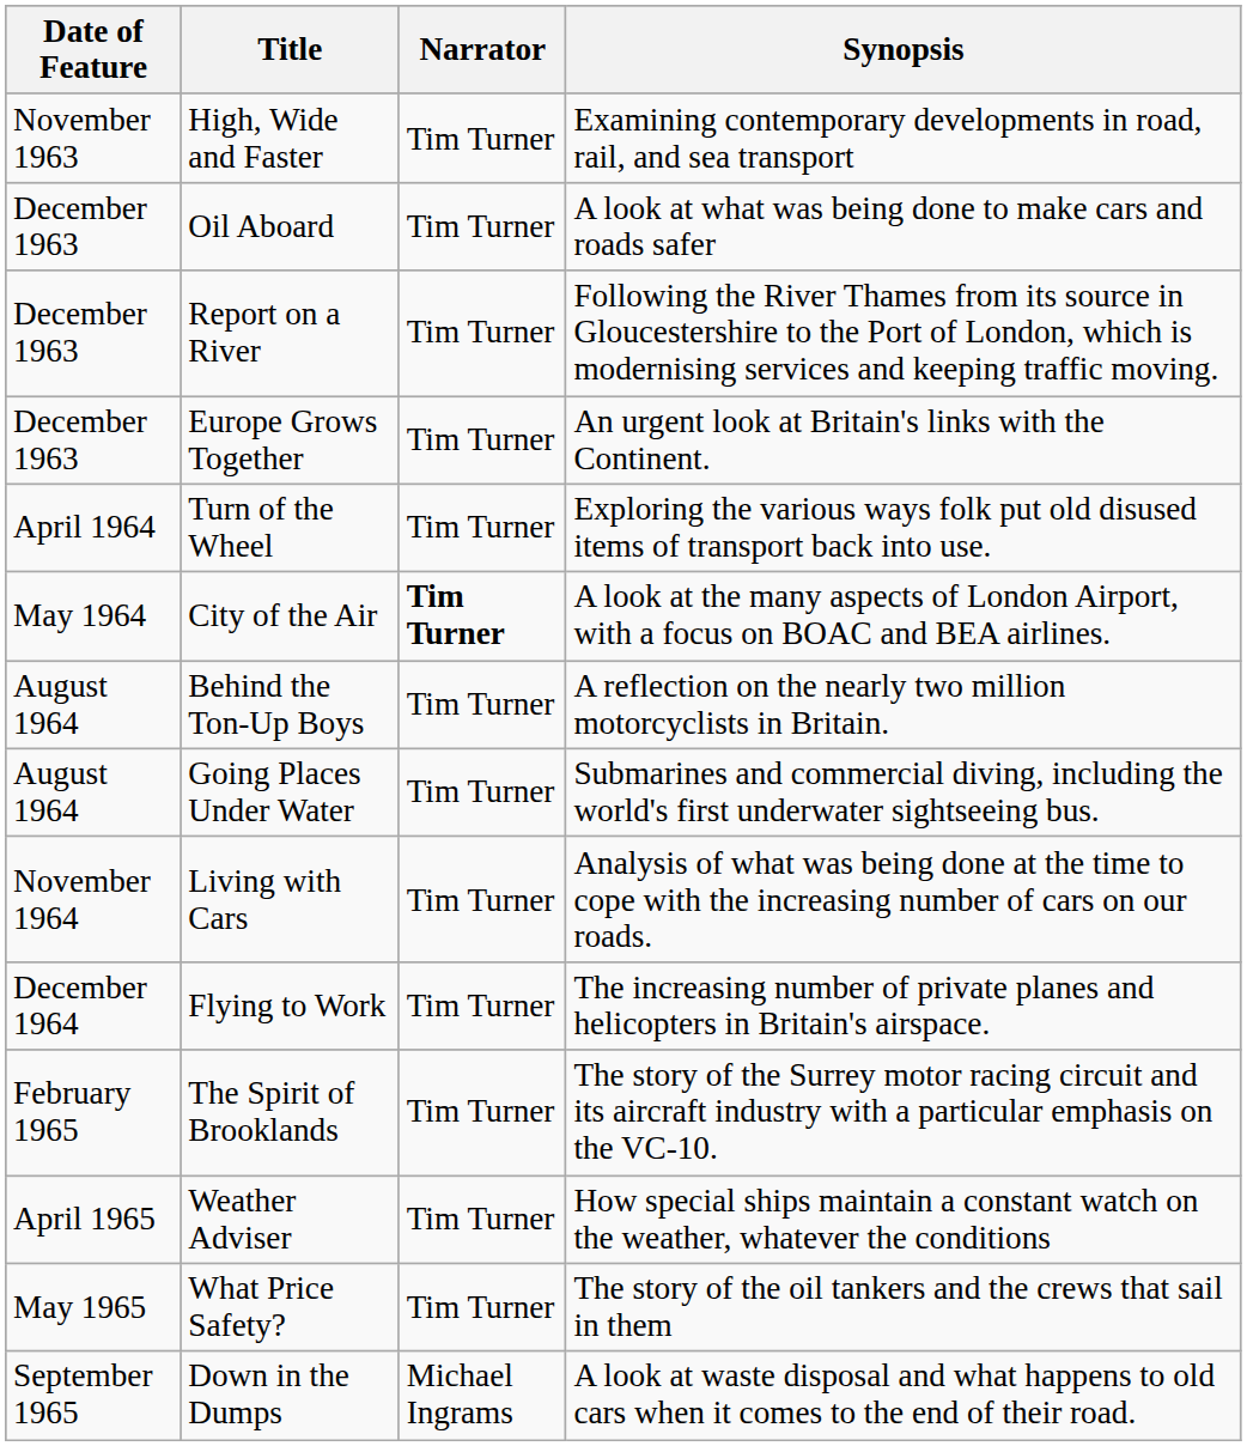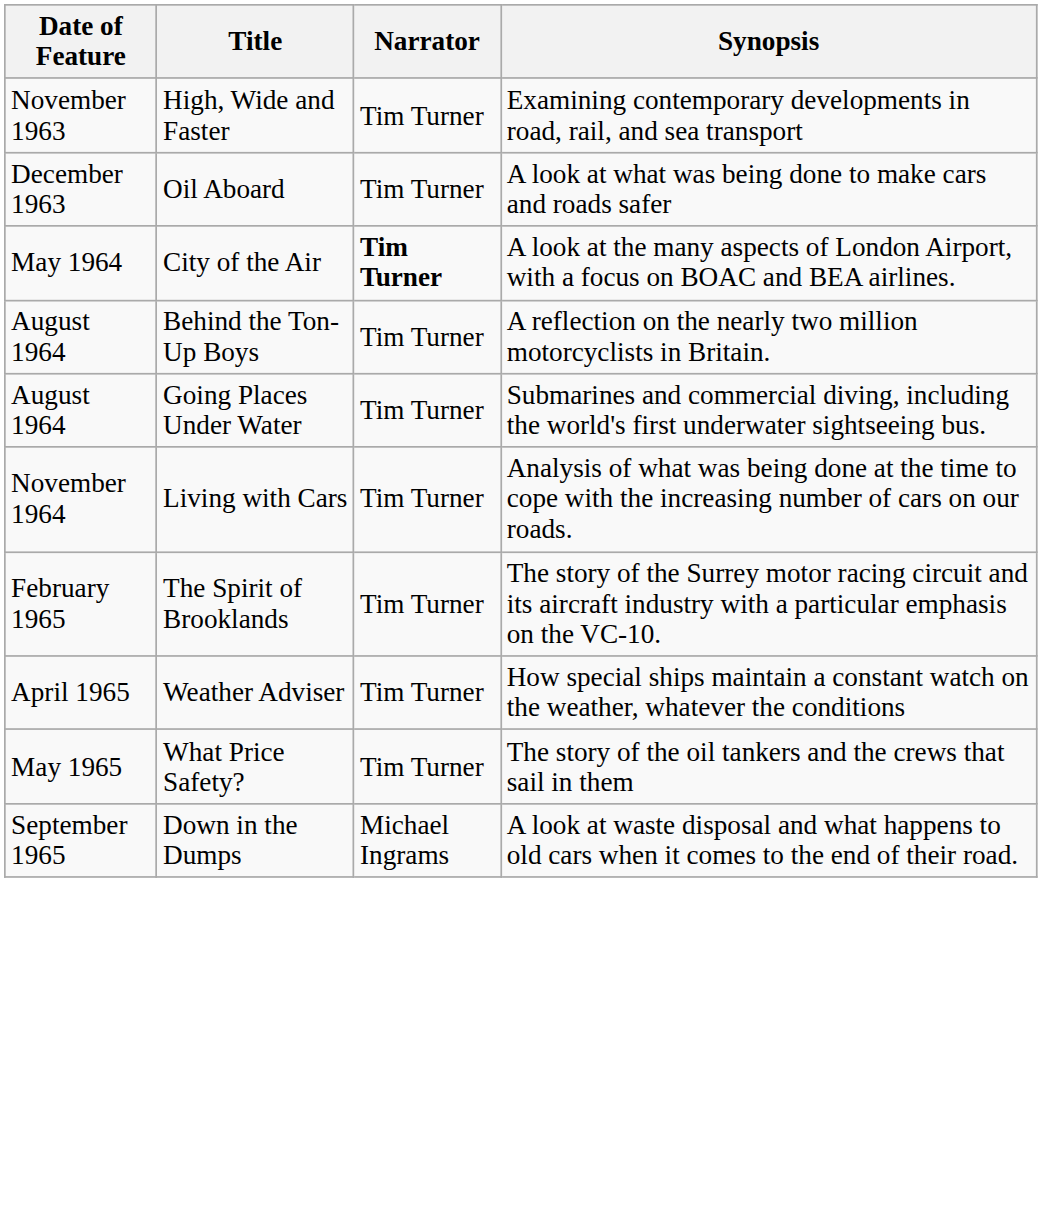- row: December 1963 | Report on a River | Tim Turner | Following the River Thames from its source in Gloucestershire to the Port of London, which is modernising services and keeping traffic moving.
- row: December 1963 | Europe Grows Together | Tim Turner | An urgent look at Britain's links with the Continent.
- row: April 1964 | Turn of the Wheel | Tim Turner | Exploring the various ways folk put old disused items of transport back into use.
- row: December 1964 | Flying to Work | Tim Turner | The increasing number of private planes and helicopters in Britain's airspace.
